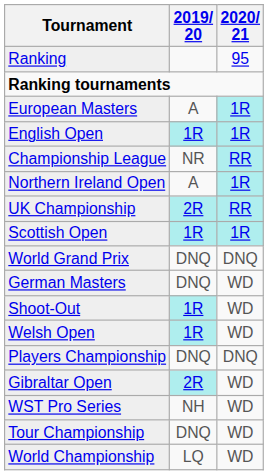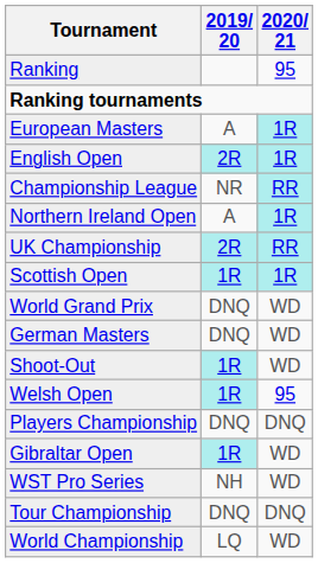English Open | 2019/ 20: 1R -> 2R
World Grand Prix | 2020/ 21: DNQ -> WD
Welsh Open | 2020/ 21: WD -> 95
Gibraltar Open | 2019/ 20: 2R -> 1R
Tour Championship | 2020/ 21: WD -> DNQ
